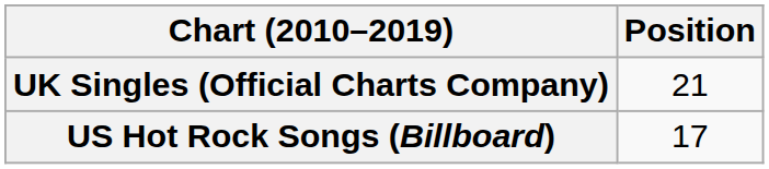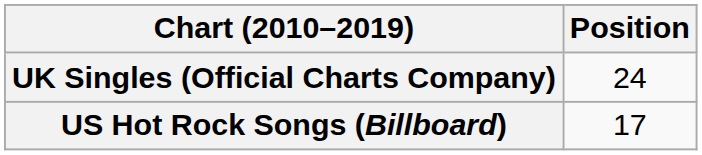UK Singles (Official Charts Company) | Position: 21 -> 24
